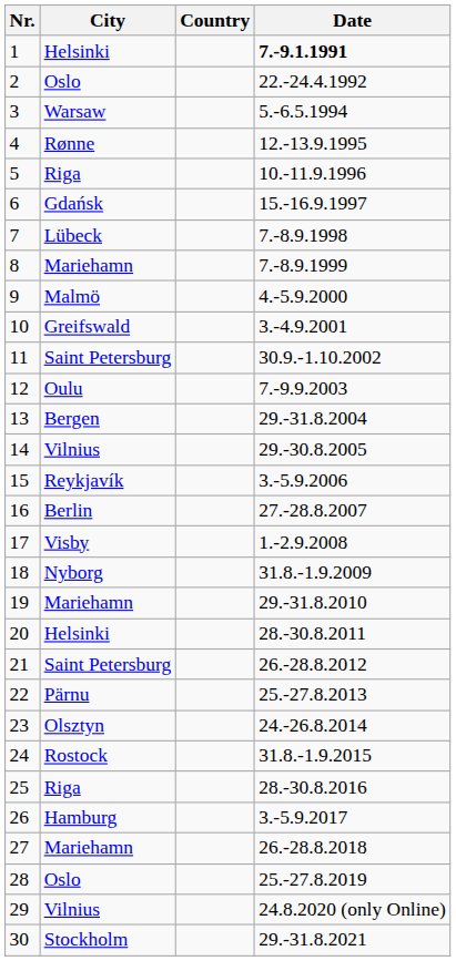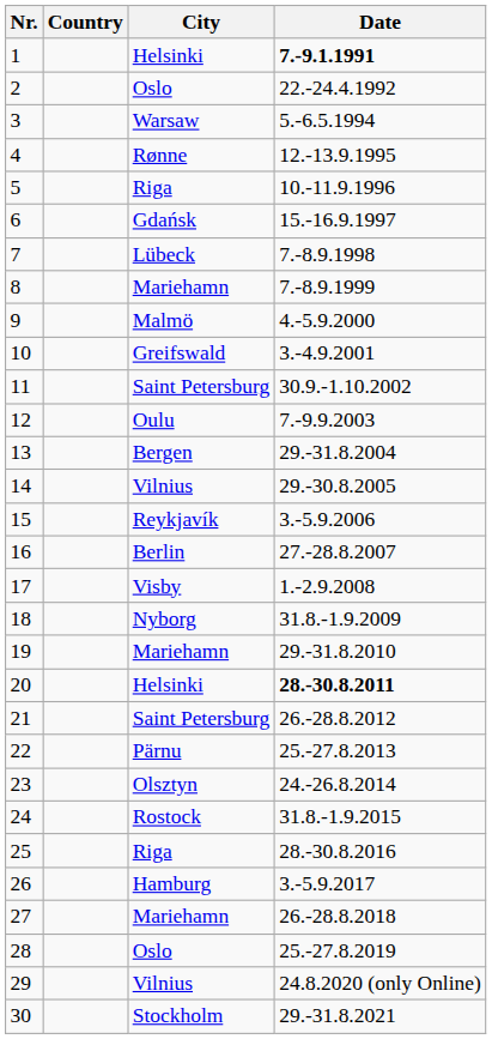columns swapped: City <-> Country
20 | Date: normal -> bold
